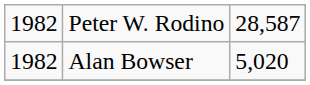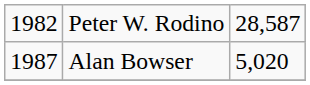Alan Bowser | column 1: 1982 -> 1987
